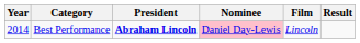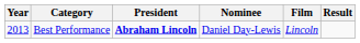Best Performance | Year: 2014 -> 2013
Best Performance | Nominee: pink background -> no background
